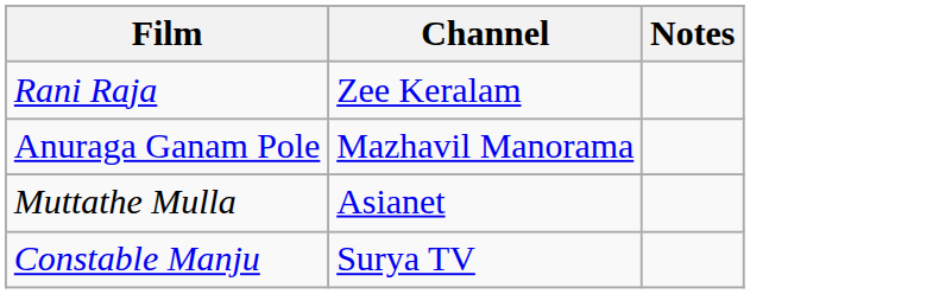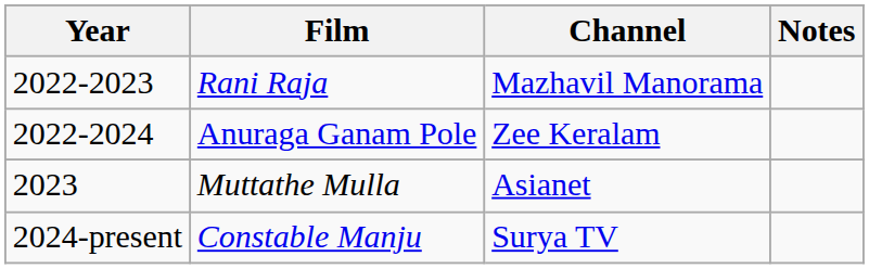+ column: Year | 2022-2023 | 2022-2024 | 2023 | 2024-present
Rani Raja | Channel: Zee Keralam -> Mazhavil Manorama
Anuraga Ganam Pole | Channel: Mazhavil Manorama -> Zee Keralam
